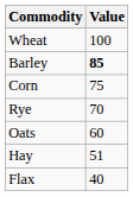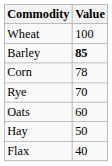Corn | Value: 75 -> 78
Hay | Value: 51 -> 50
